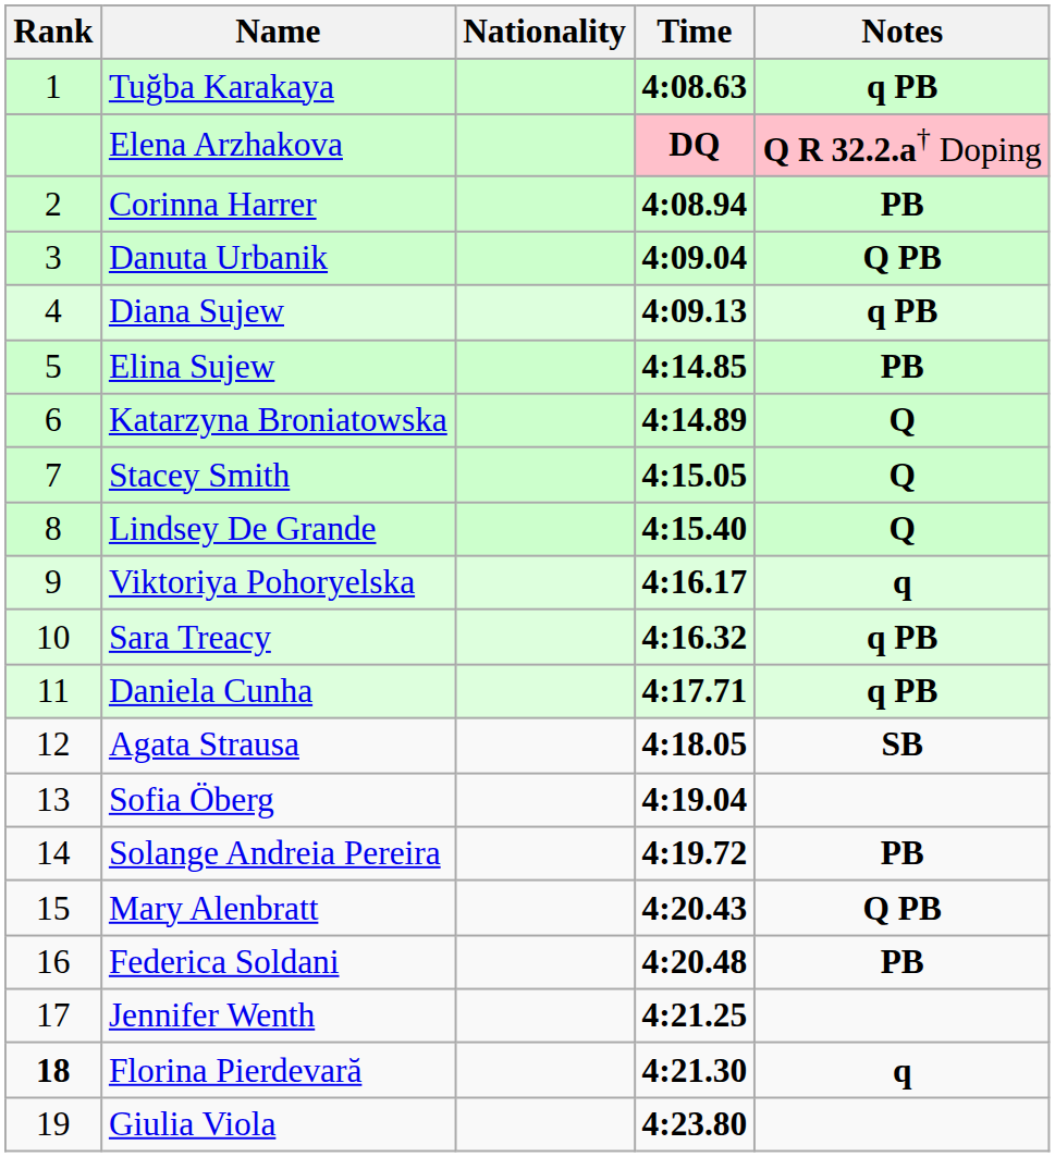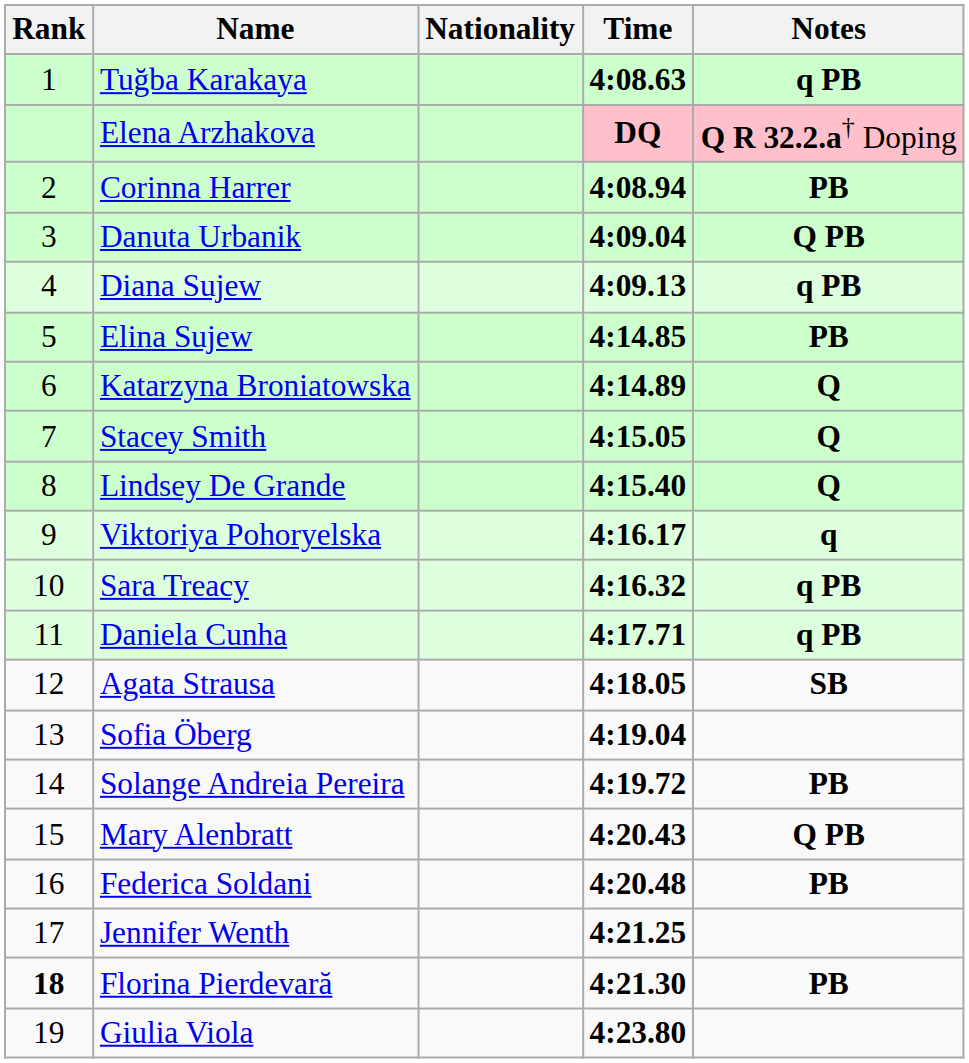Florina Pierdevară | Notes: q -> PB
